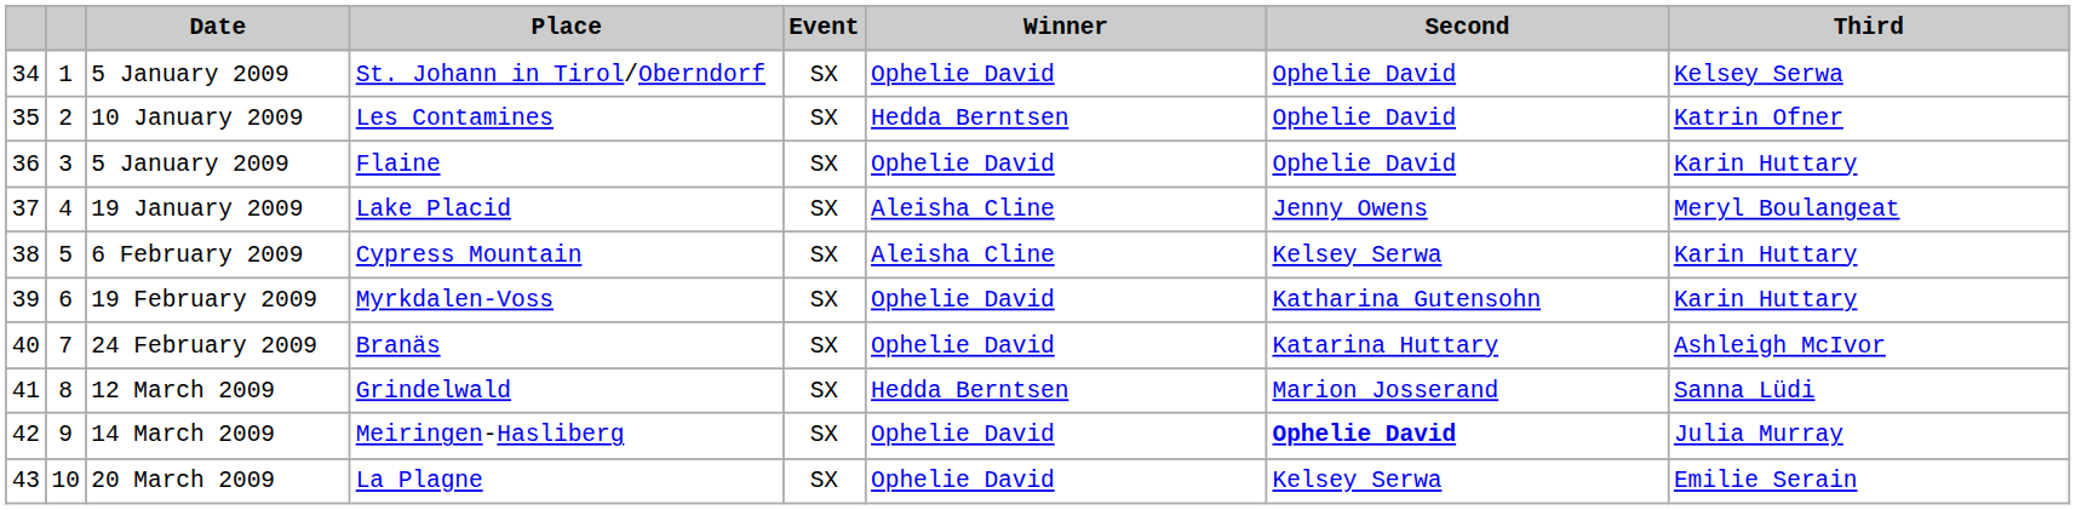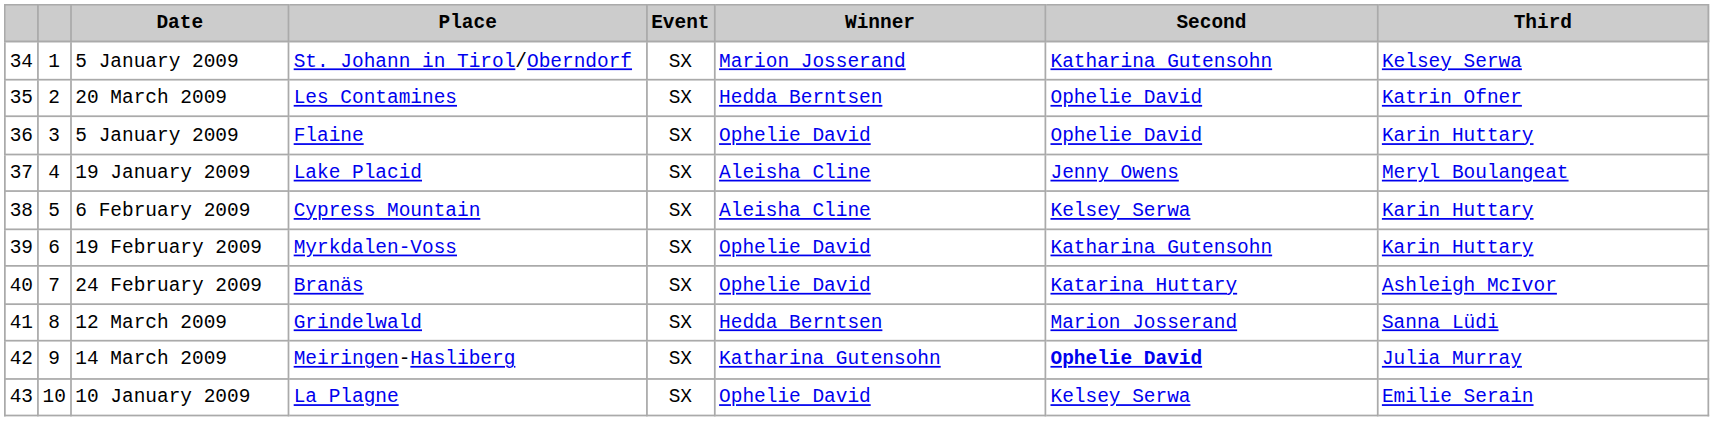St. Johann in Tirol/Oberndorf | Winner: Ophelie David -> Marion Josserand
St. Johann in Tirol/Oberndorf | Second: Ophelie David -> Katharina Gutensohn
Les Contamines | Date: 10 January 2009 -> 20 March 2009
Meiringen-Hasliberg | Winner: Ophelie David -> Katharina Gutensohn
La Plagne | Date: 20 March 2009 -> 10 January 2009
